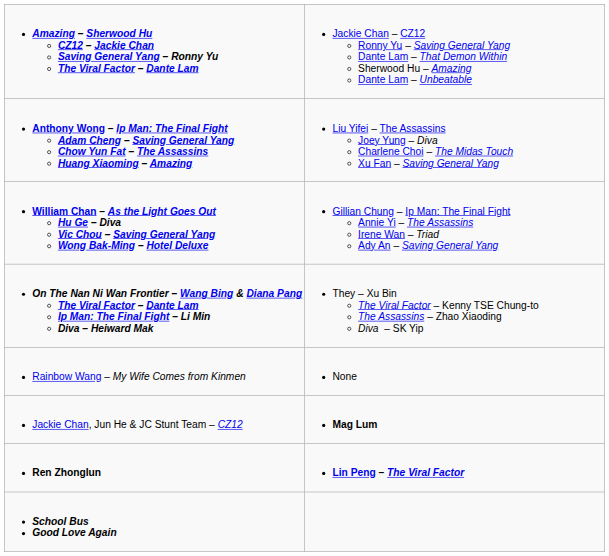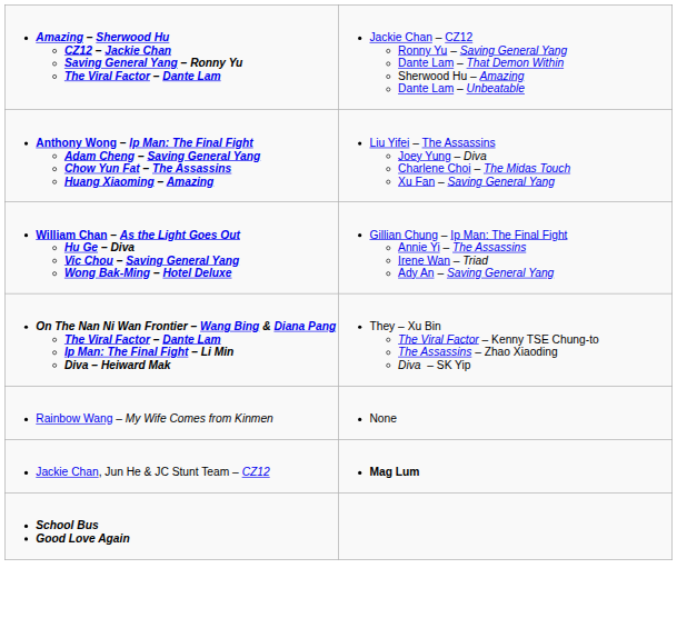- row: Ren Zhonglun | Lin Peng – The Viral Factor
